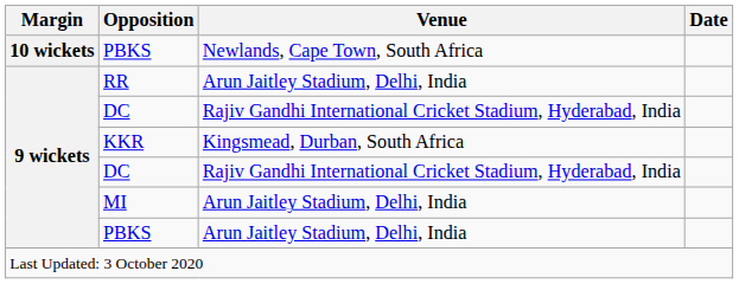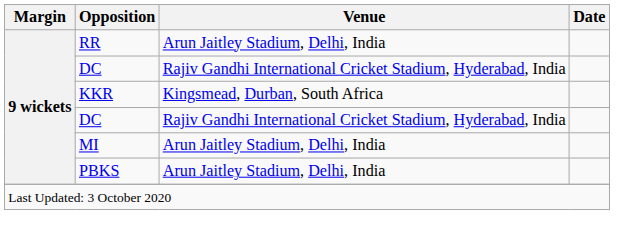- row: 10 wickets | PBKS | Newlands, Cape Town, South Africa
